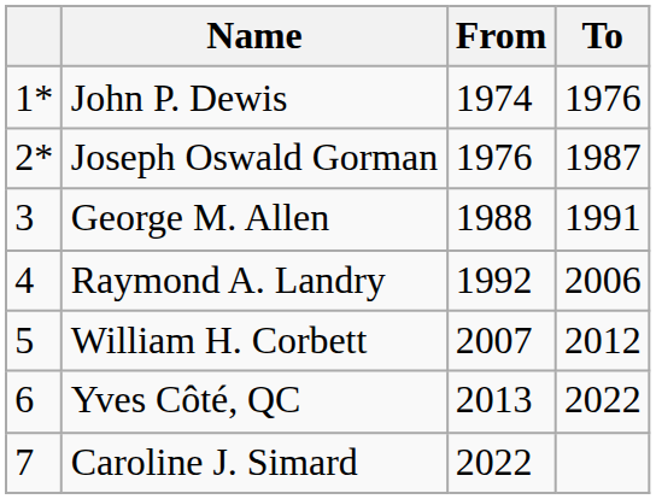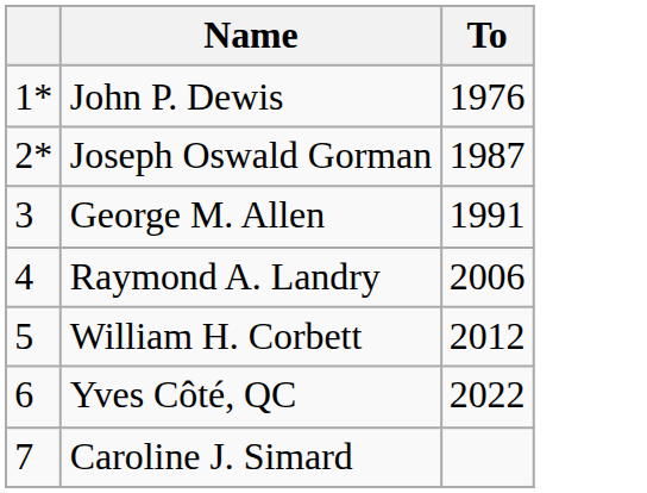- column: From | 1974 | 1976 | 1988 | 1992 | 2007 | 2013 | 2022
